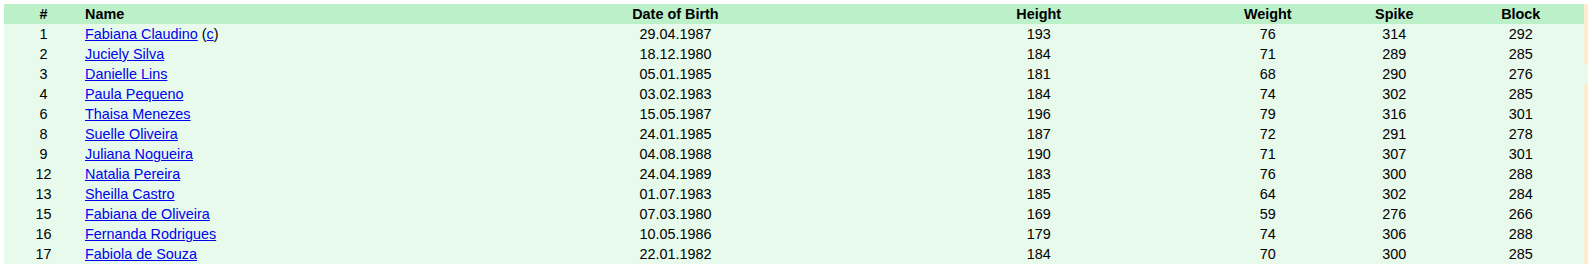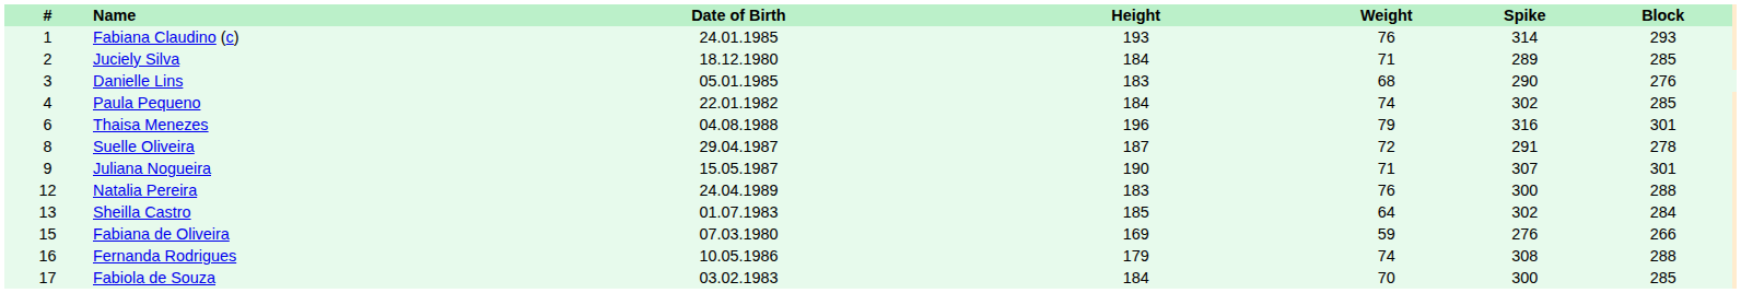Fabiana Claudino (c) | Date of Birth: 29.04.1987 -> 24.01.1985
Fabiana Claudino (c) | Block: 292 -> 293
Danielle Lins | Height: 181 -> 183
Paula Pequeno | Date of Birth: 03.02.1983 -> 22.01.1982
Thaisa Menezes | Date of Birth: 15.05.1987 -> 04.08.1988
Suelle Oliveira | Date of Birth: 24.01.1985 -> 29.04.1987
Juliana Nogueira | Date of Birth: 04.08.1988 -> 15.05.1987
Fernanda Rodrigues | Spike: 306 -> 308
Fabiola de Souza | Date of Birth: 22.01.1982 -> 03.02.1983
